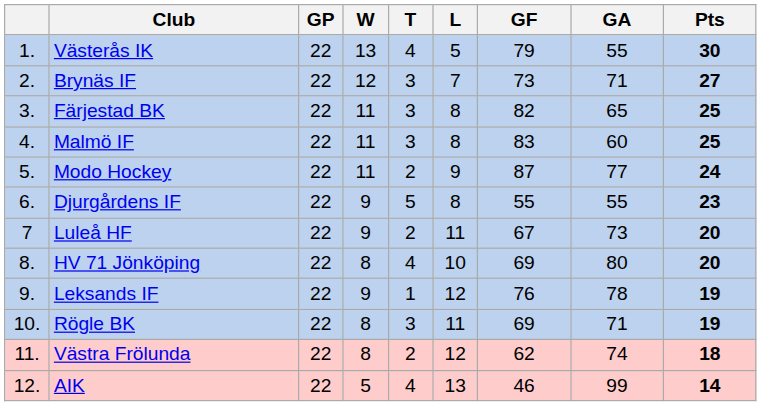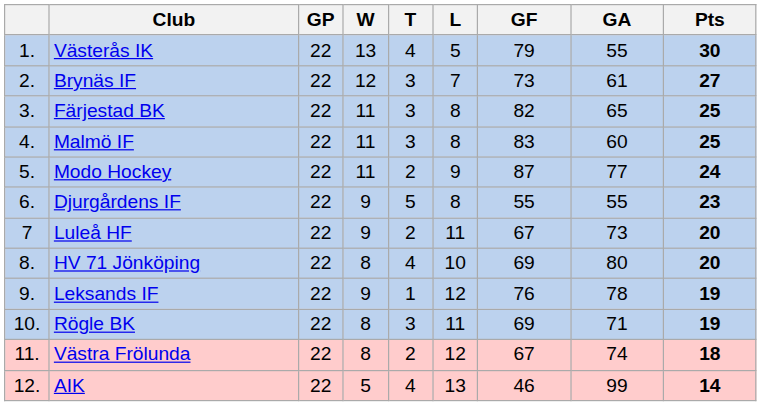Brynäs IF | GA: 71 -> 61
Västra Frölunda | GF: 62 -> 67
